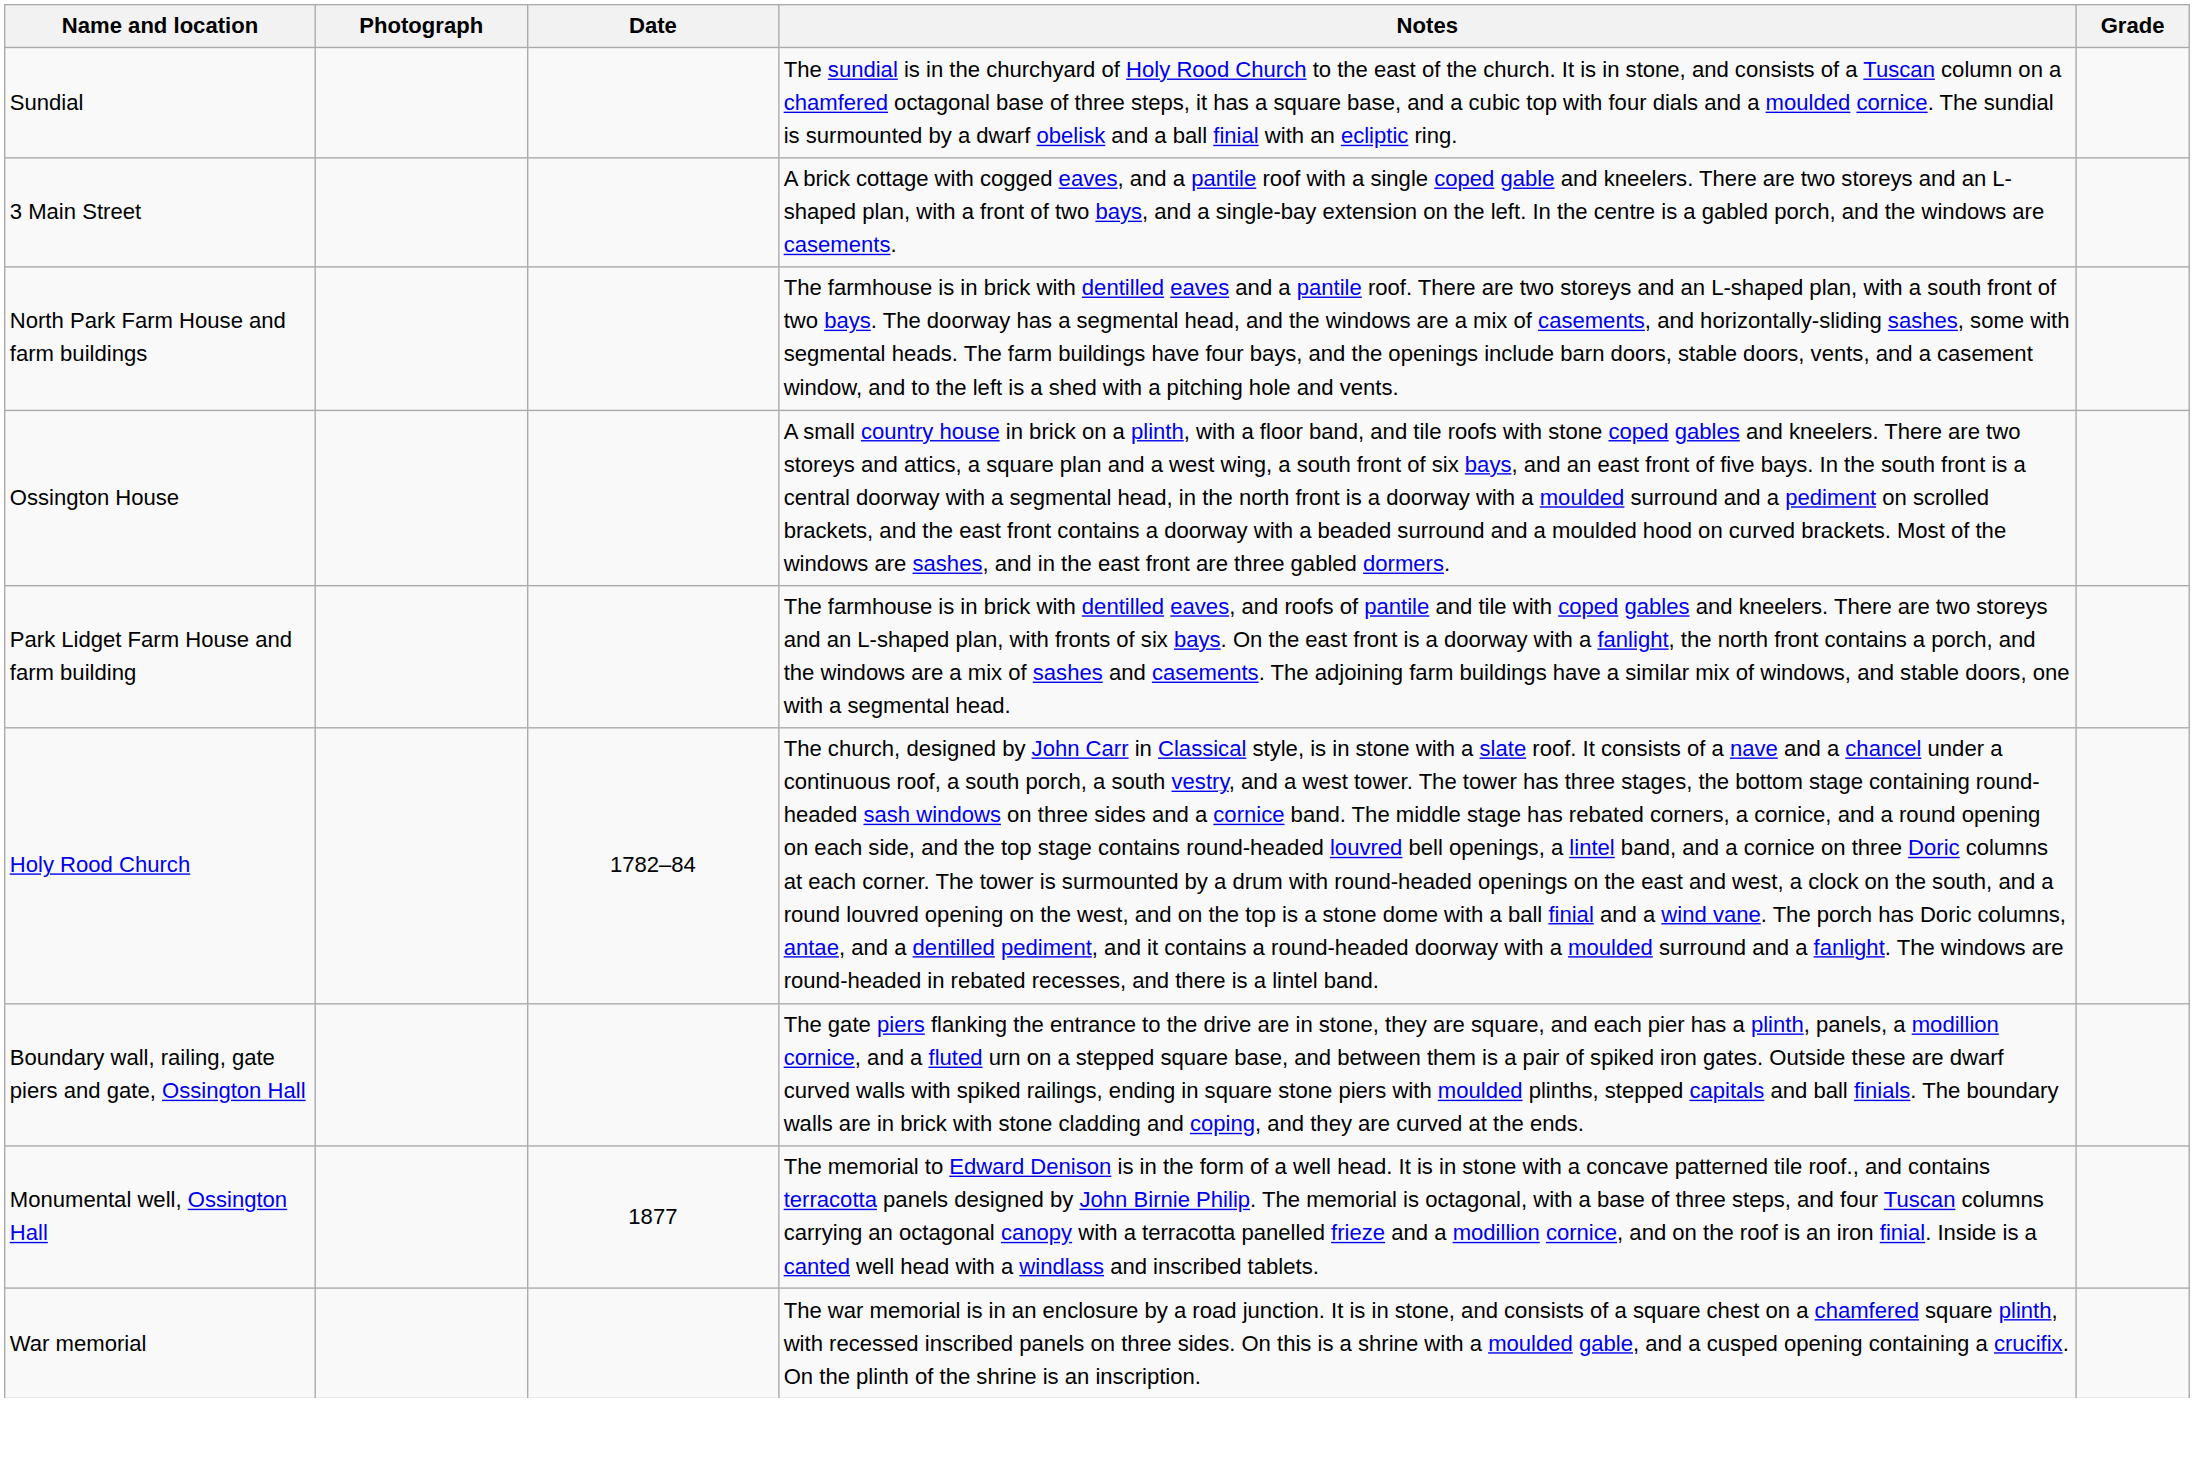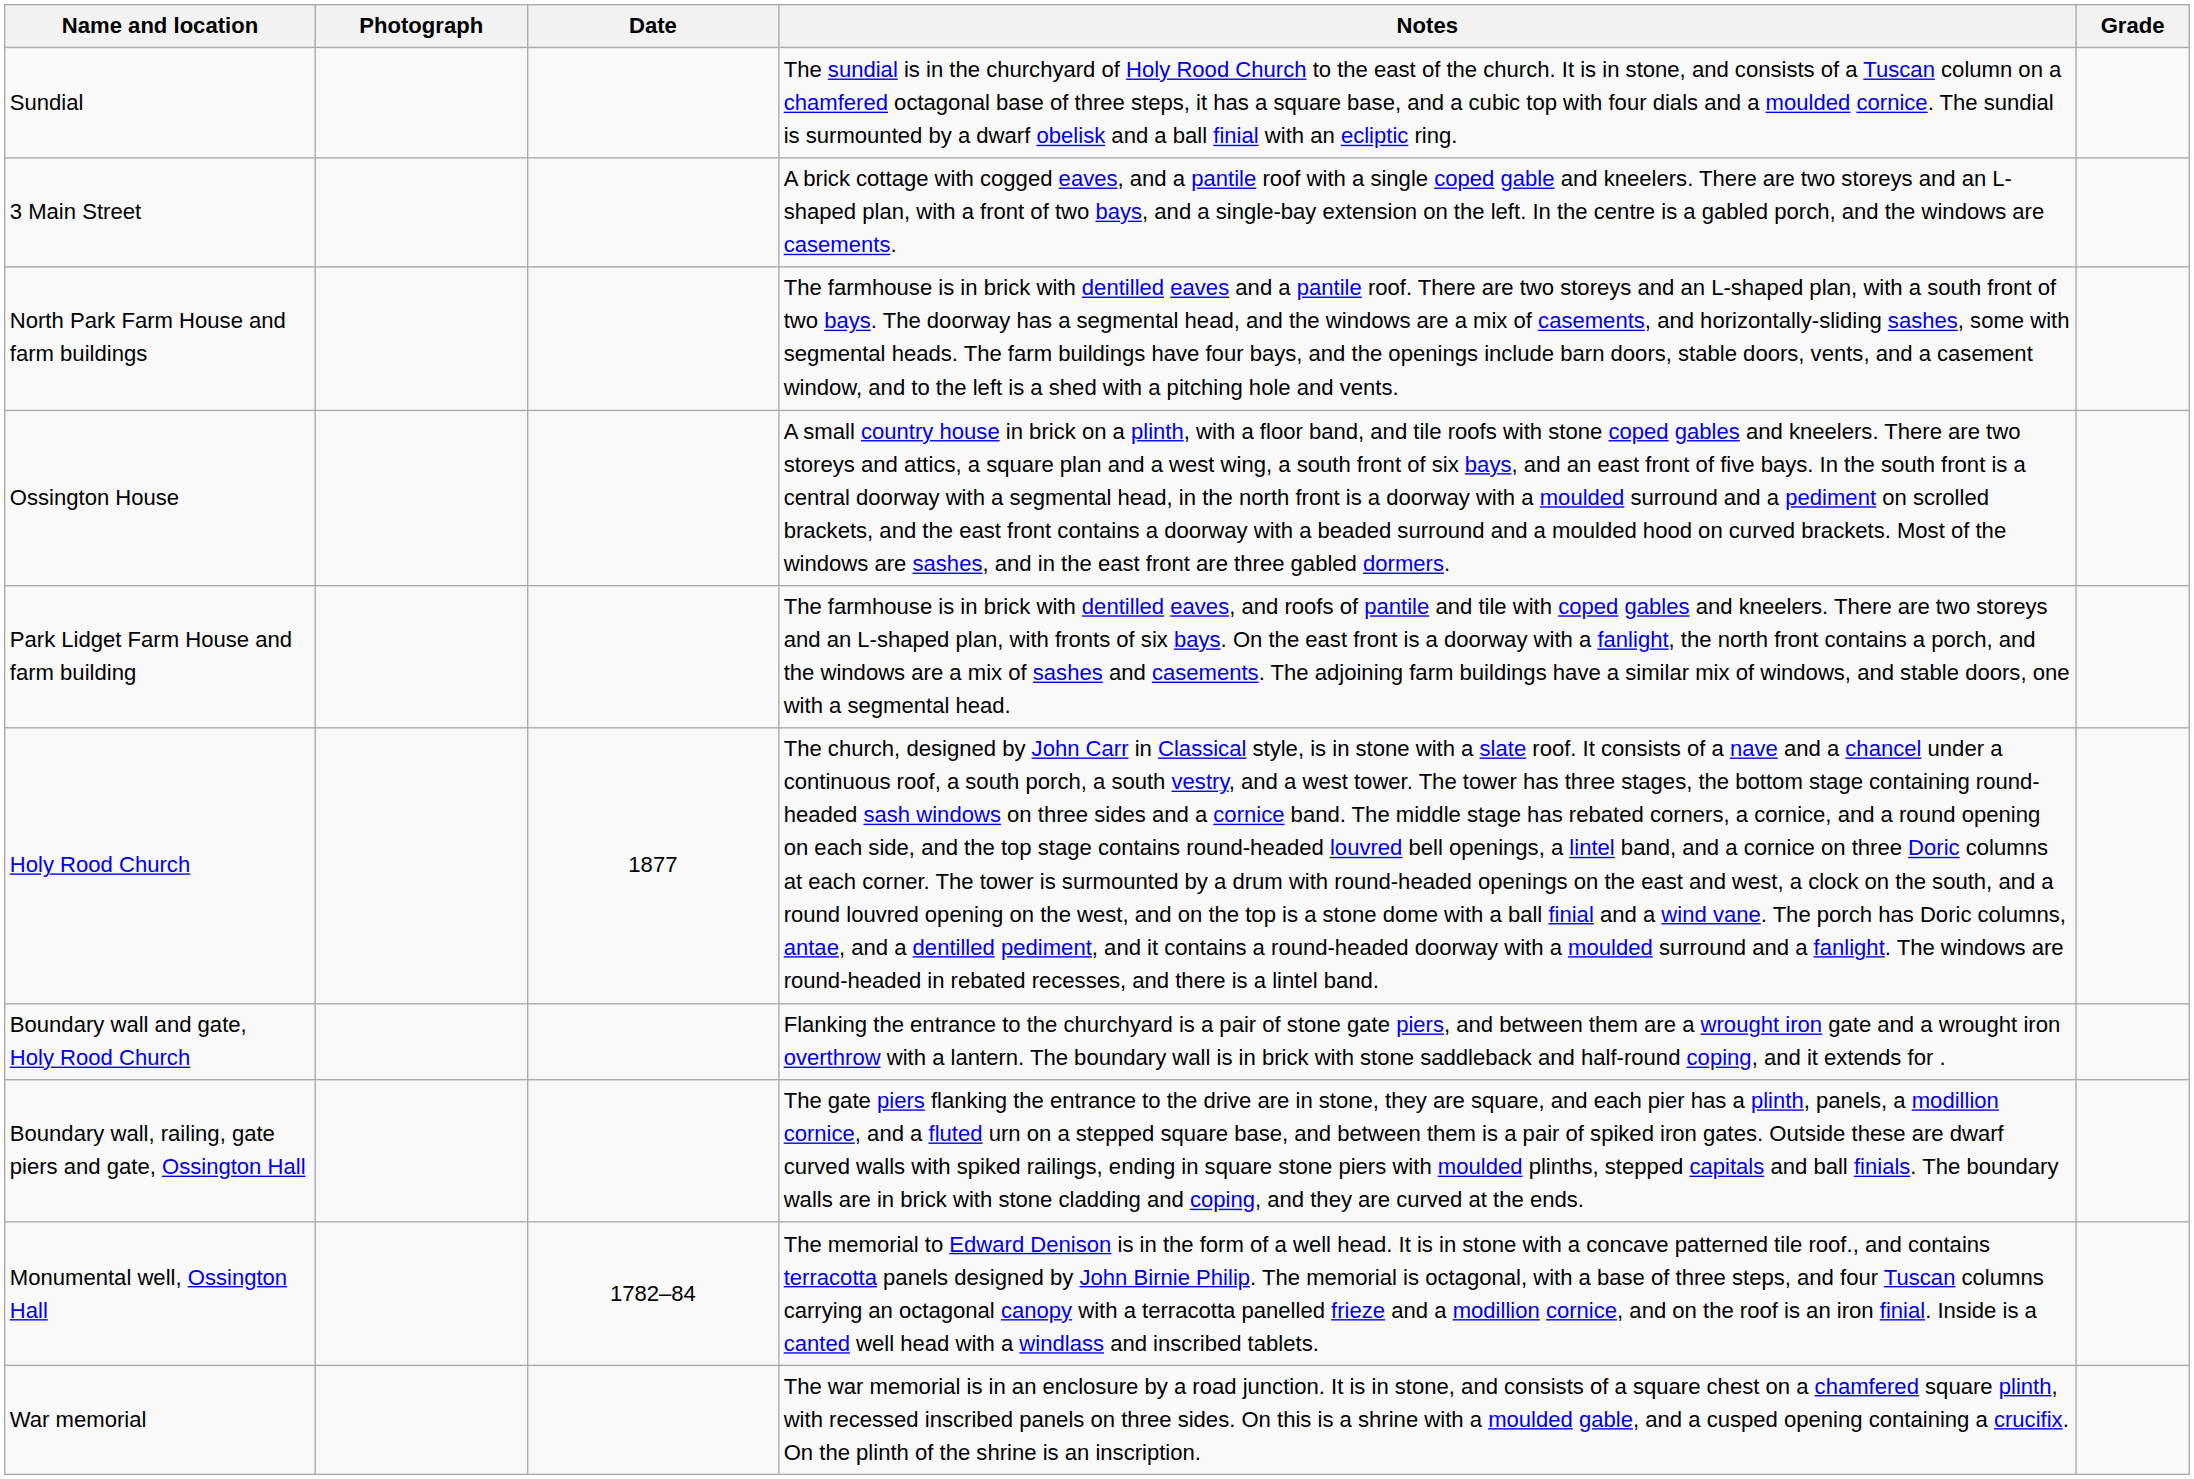Holy Rood Church | Date: 1782–84 -> 1877
+ row: Boundary wall and gate, Holy Rood Church | Flanking the entrance to the churchyard is a pair of stone gate piers, and between them are a wrought iron gate and a wrought iron overthrow with a lantern. The boundary wall is in brick with stone saddleback and half-round coping, and it extends for .
Monumental well, Ossington Hall | Date: 1877 -> 1782–84
